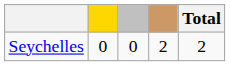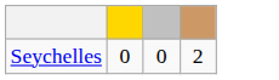- column: Total | 2
